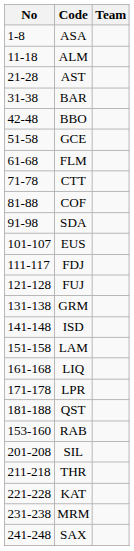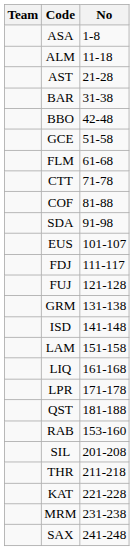columns swapped: No <-> Team
